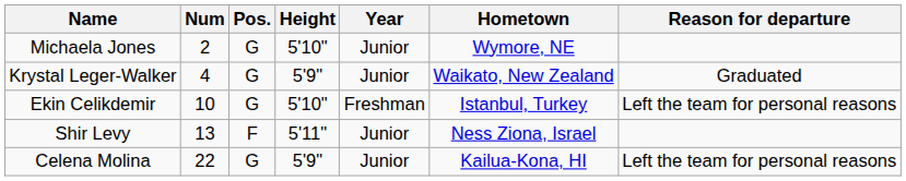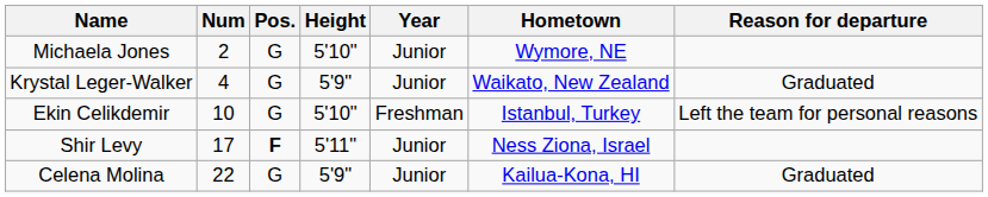Shir Levy | Num: 13 -> 17
Shir Levy | Pos.: normal -> bold
Celena Molina | Reason for departure: Left the team for personal reasons -> Graduated
